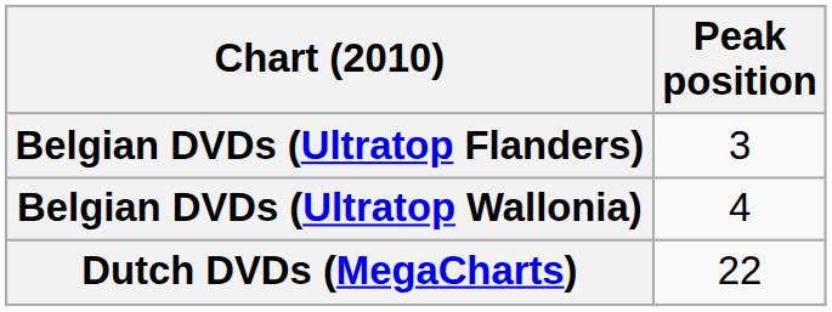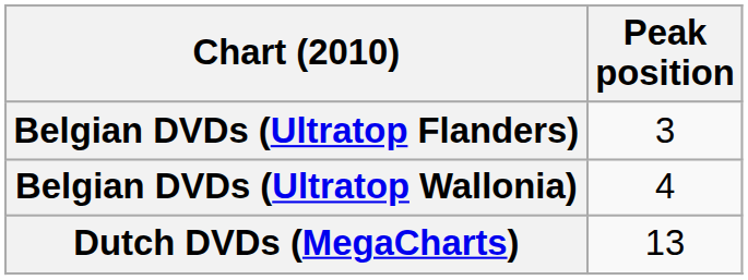Dutch DVDs (MegaCharts) | Peak position: 22 -> 13
